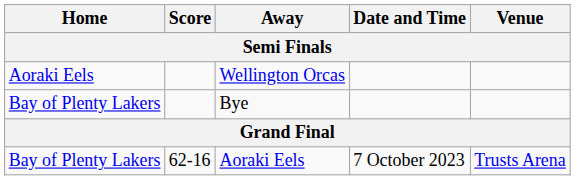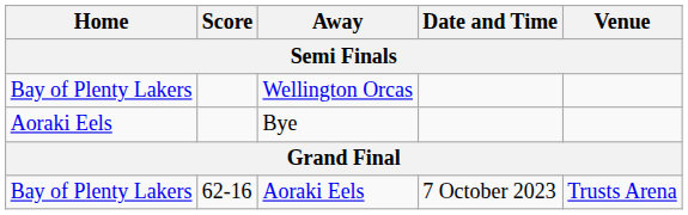Wellington Orcas | Home: Aoraki Eels -> Bay of Plenty Lakers
Bye | Home: Bay of Plenty Lakers -> Aoraki Eels
